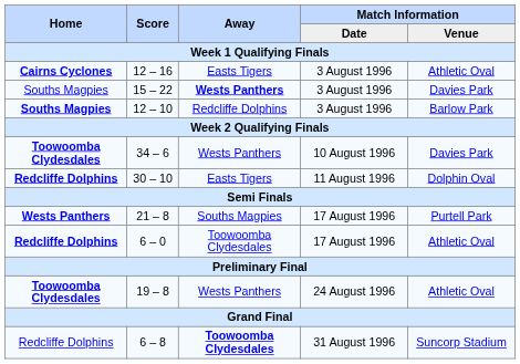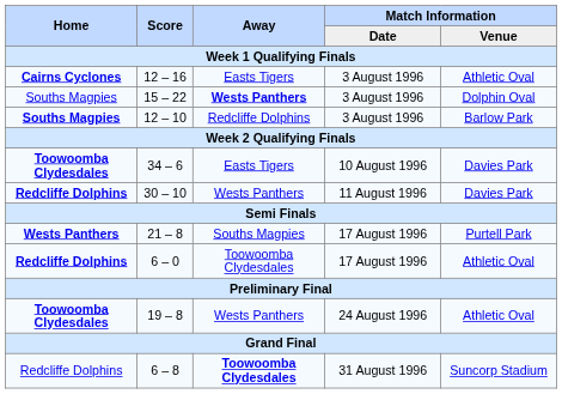15 – 22 | Match Information / Venue: Davies Park -> Dolphin Oval
34 – 6 | Away: Wests Panthers -> Easts Tigers
30 – 10 | Away: Easts Tigers -> Wests Panthers
30 – 10 | Match Information / Venue: Dolphin Oval -> Davies Park
